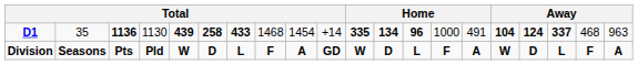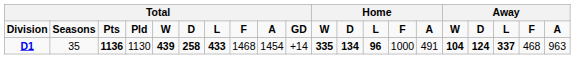rows swapped: Division <-> D1
